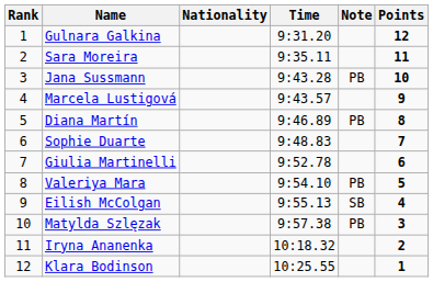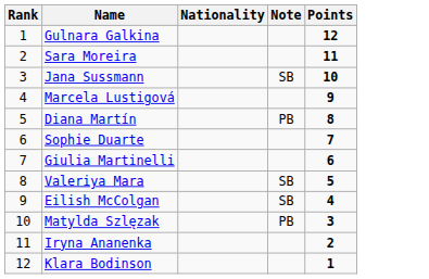- column: Time | 9:31.20 | 9:35.11 | 9:43.28 | 9:43.57 | 9:46.89 | 9:48.83 | 9:52.78 | 9:54.10 | 9:55.13 | 9:57.38 | 10:18.32 | 10:25.55
Jana Sussmann | Note: PB -> SB
Valeriya Mara | Note: PB -> SB
